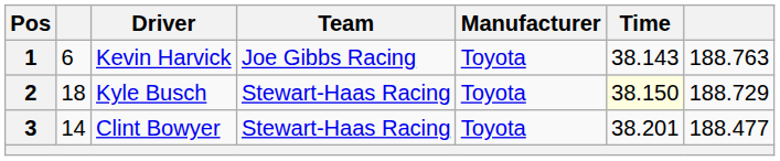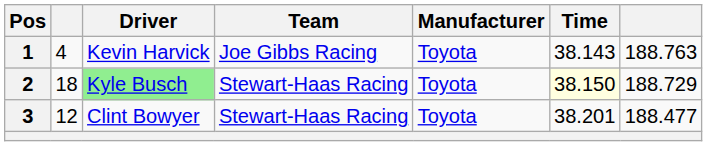1 | column 2: 6 -> 4
2 | Driver: no background -> lightgreen background
3 | column 2: 14 -> 12
